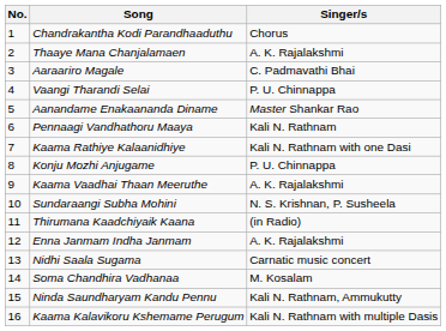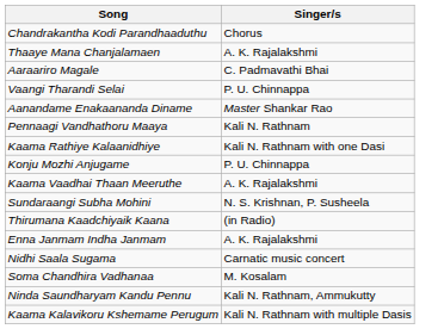- column: No. | 1 | 2 | 3 | 4 | 5 | 6 | 7 | 8 | 9 | 10 | 11 | 12 | 13 | 14 | 15 | 16
